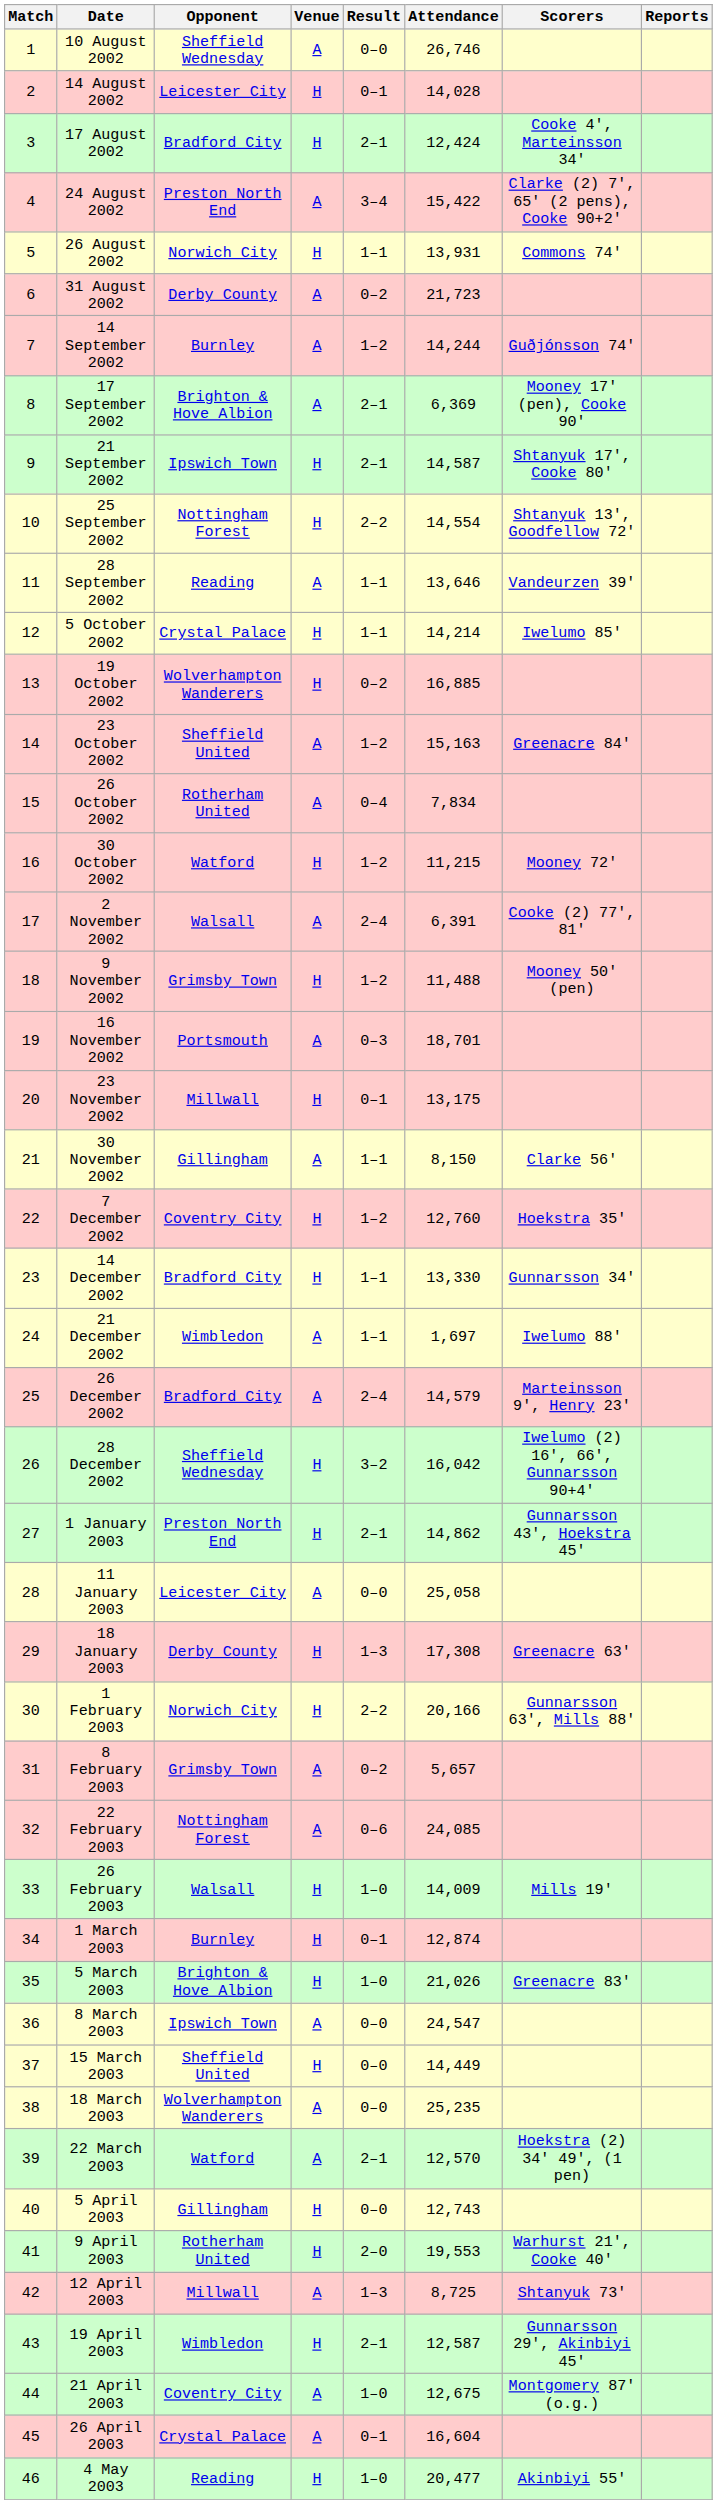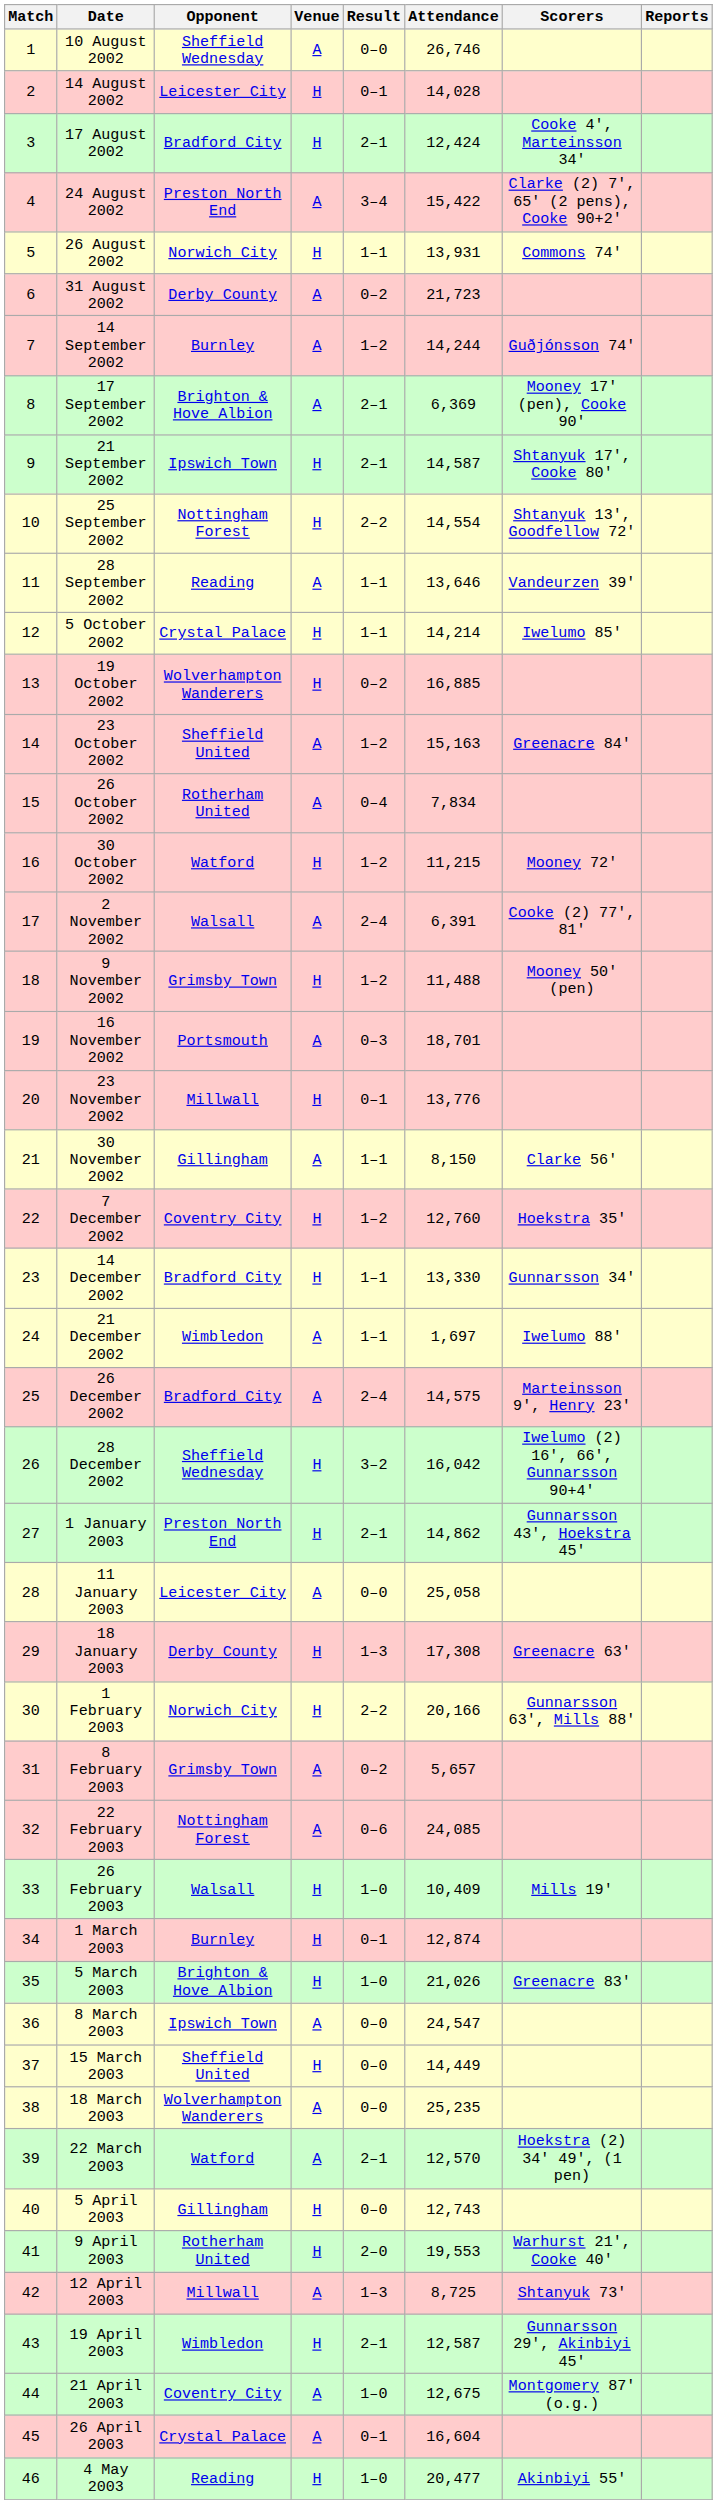23 November 2002 | Attendance: 13,175 -> 13,776
26 December 2002 | Attendance: 14,579 -> 14,575
26 February 2003 | Attendance: 14,009 -> 10,409
